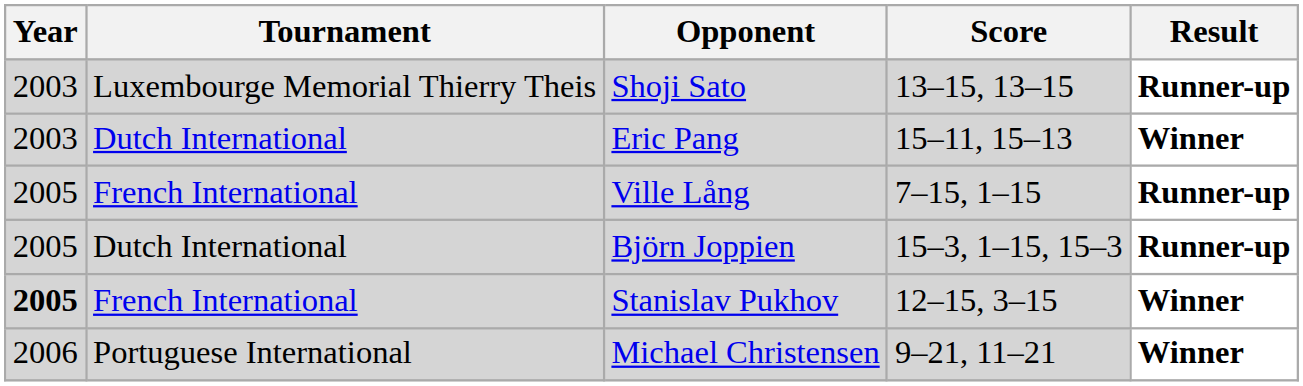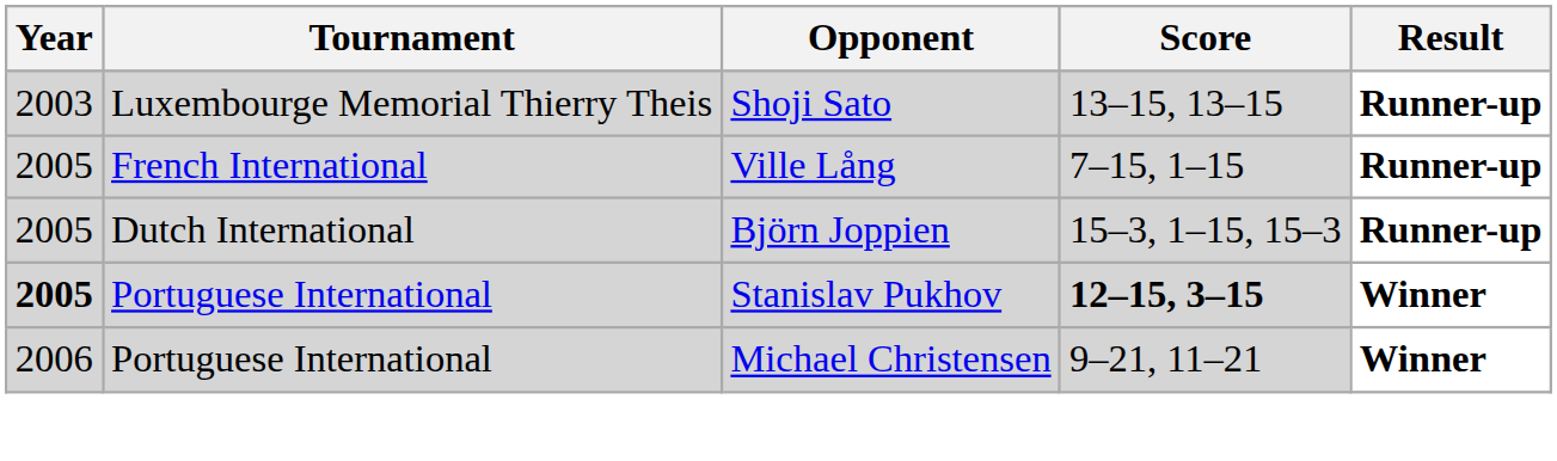- row: 2003 | Dutch International | Eric Pang | 15–11, 15–13 | Winner
Stanislav Pukhov | Tournament: French International -> Portuguese International
Stanislav Pukhov | Score: normal -> bold
